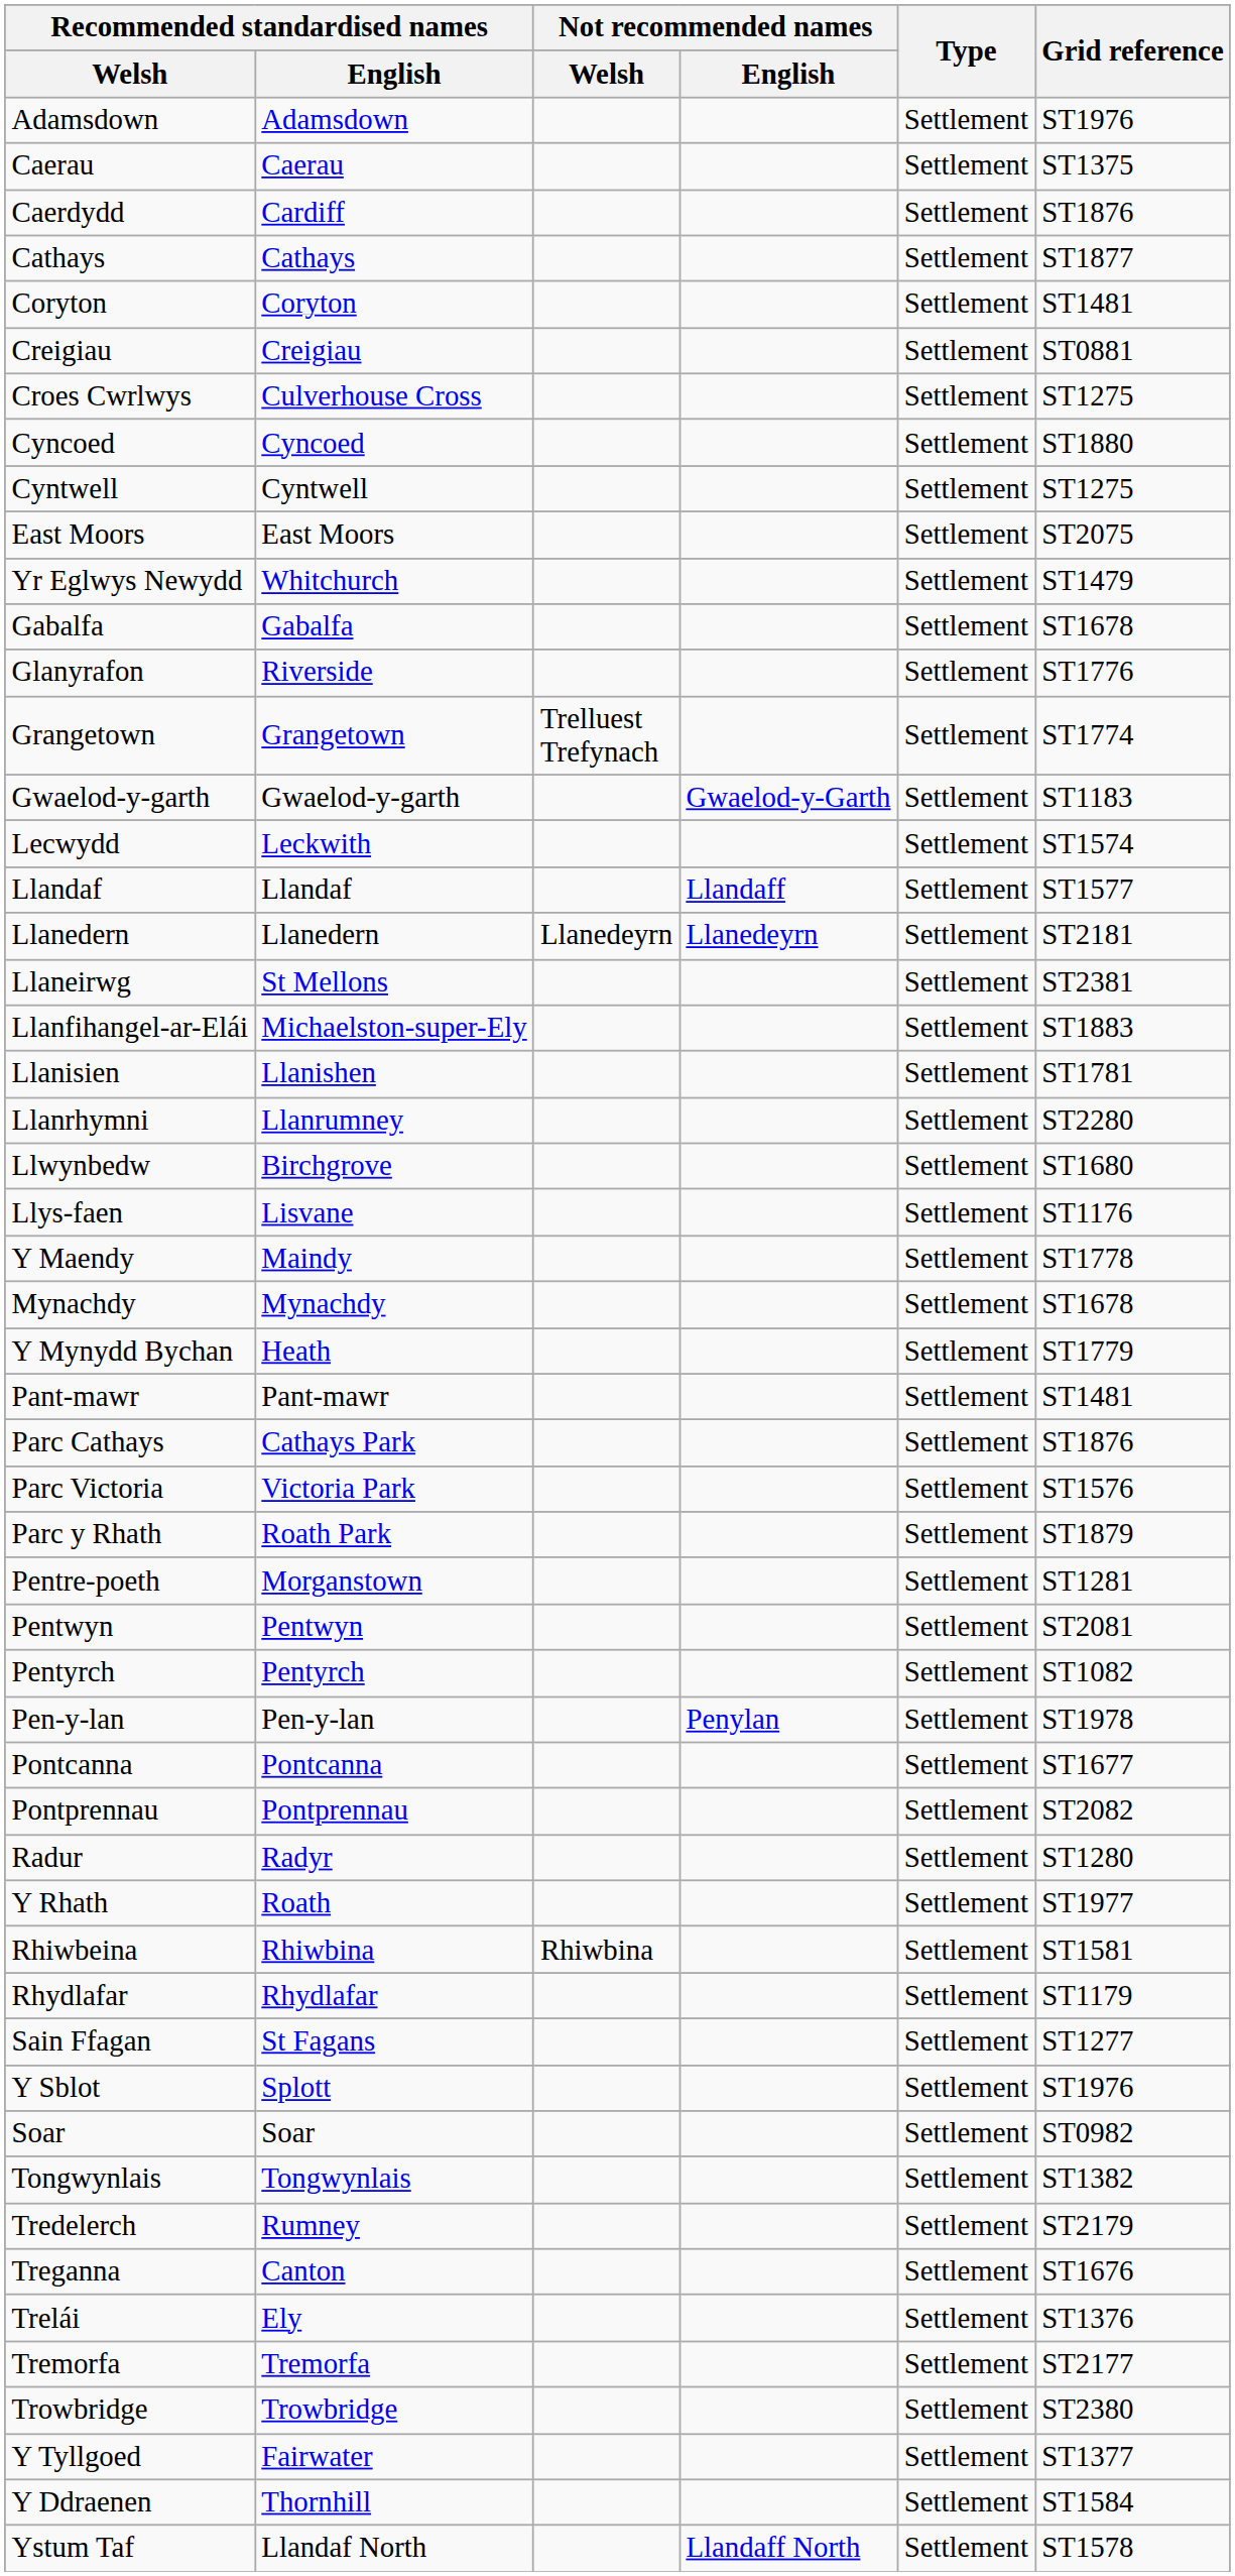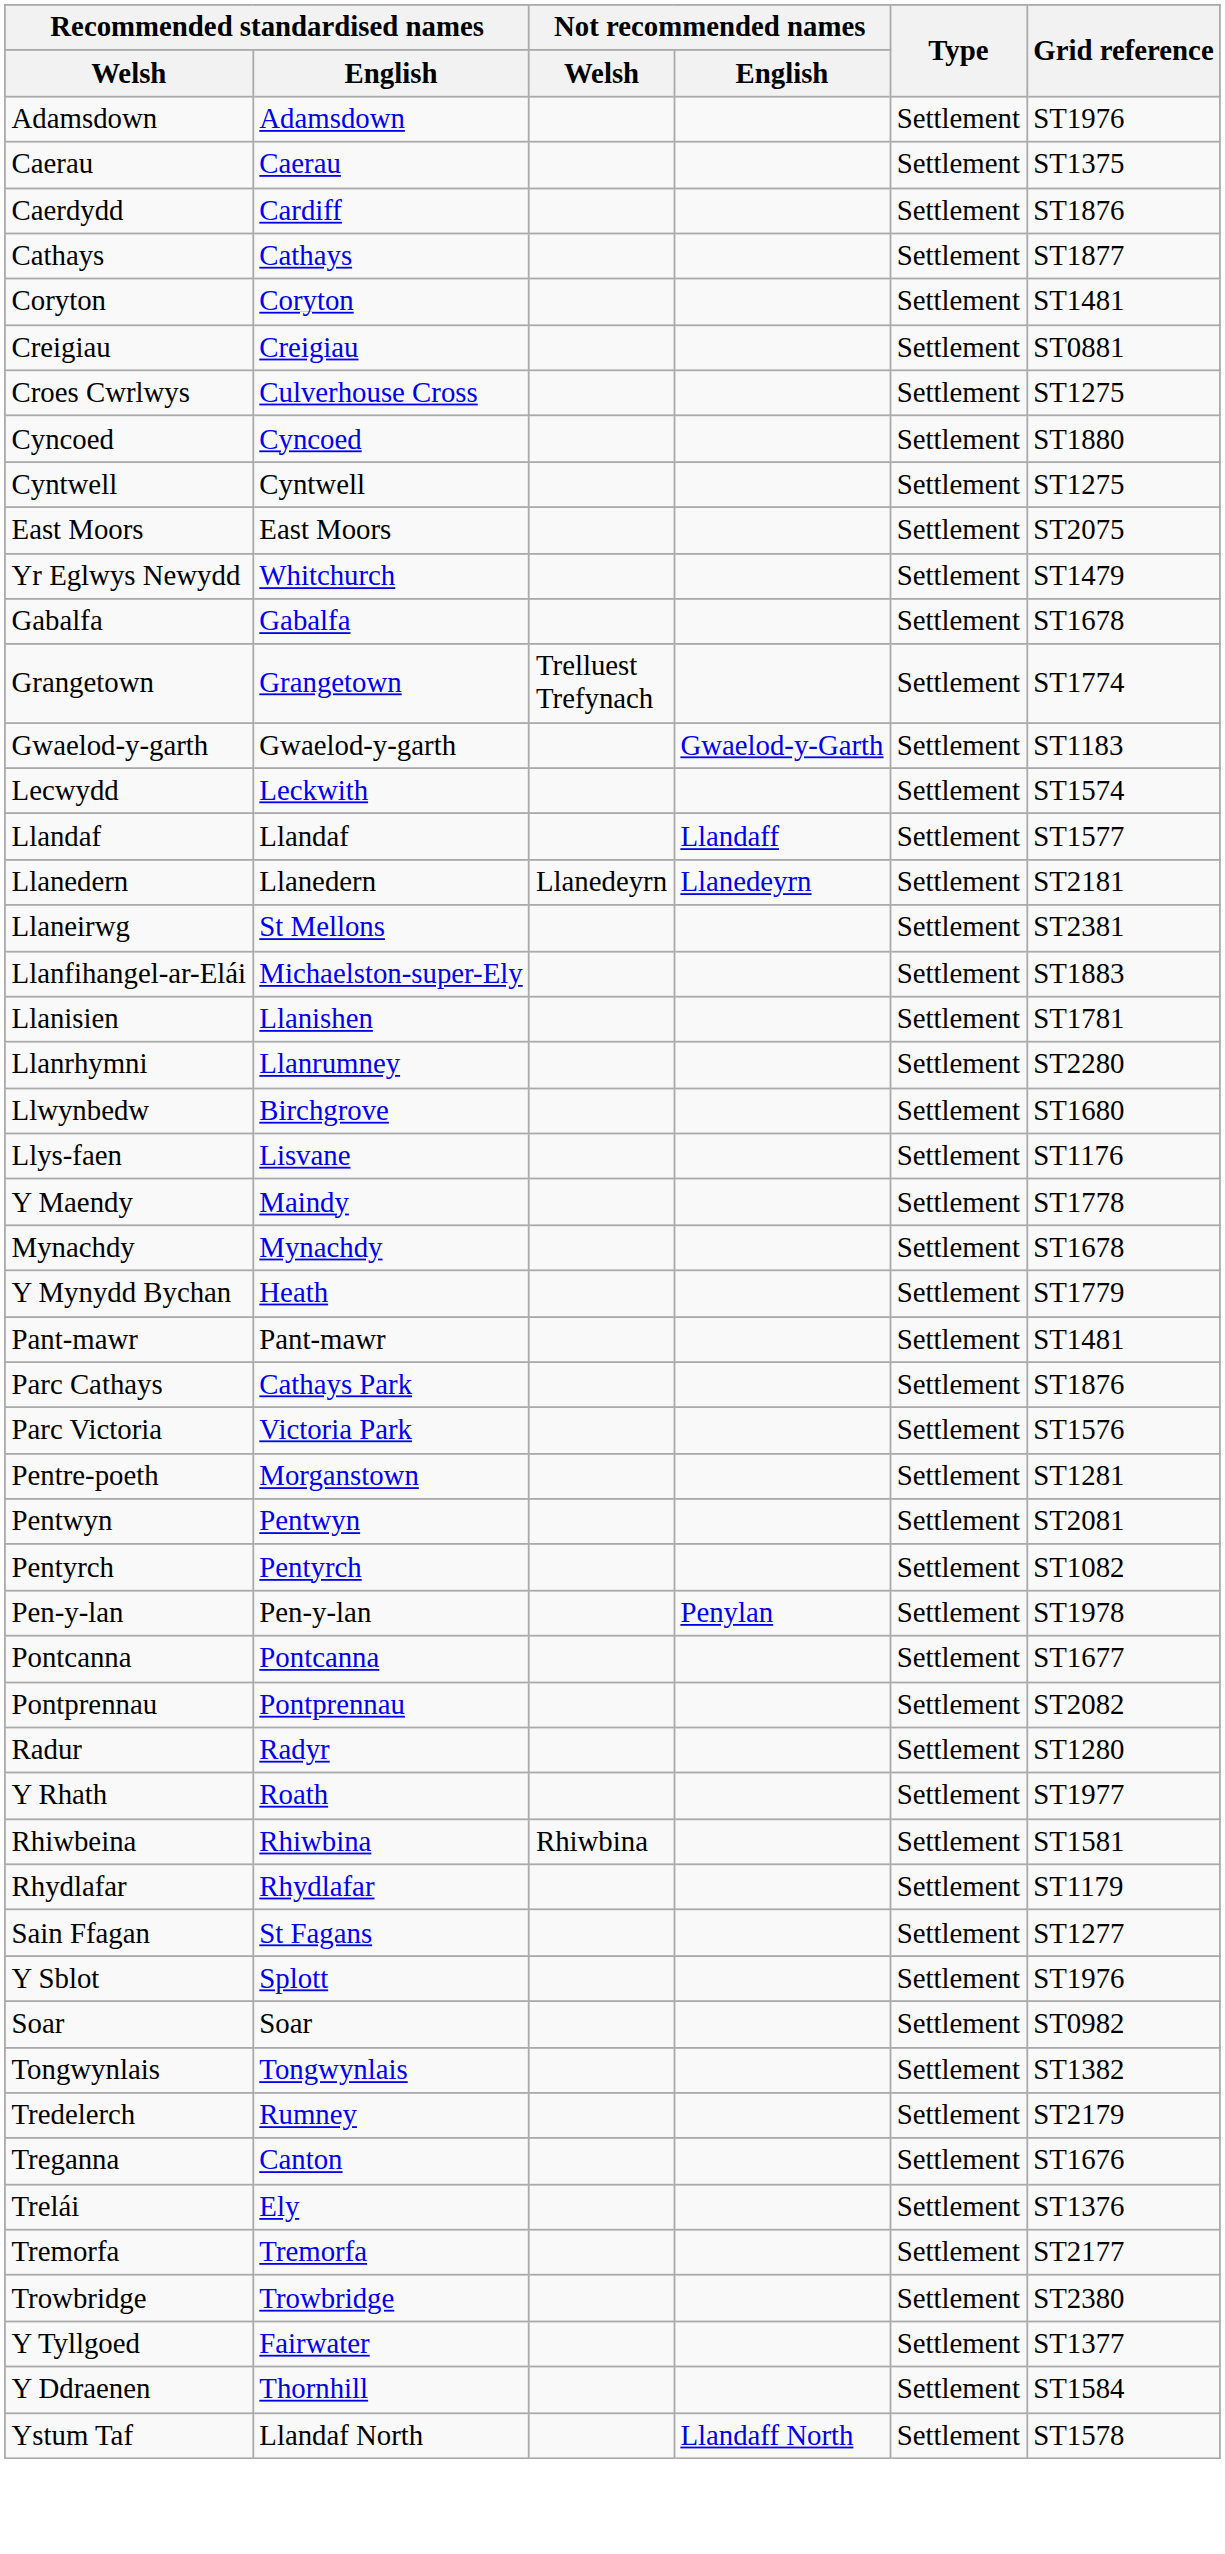- row: Glanyrafon | Riverside | Settlement | ST1776
- row: Parc y Rhath | Roath Park | Settlement | ST1879
